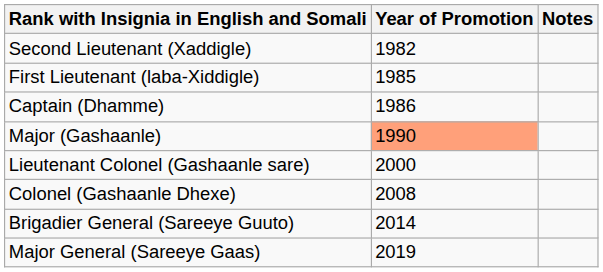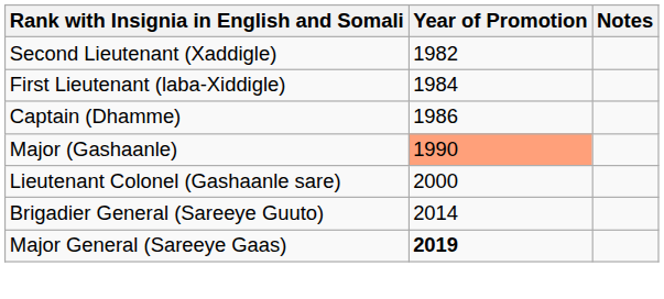First Lieutenant (laba-Xiddigle) | Year of Promotion: 1985 -> 1984
- row: Colonel (Gashaanle Dhexe) | 2008
Major General (Sareeye Gaas) | Year of Promotion: normal -> bold
